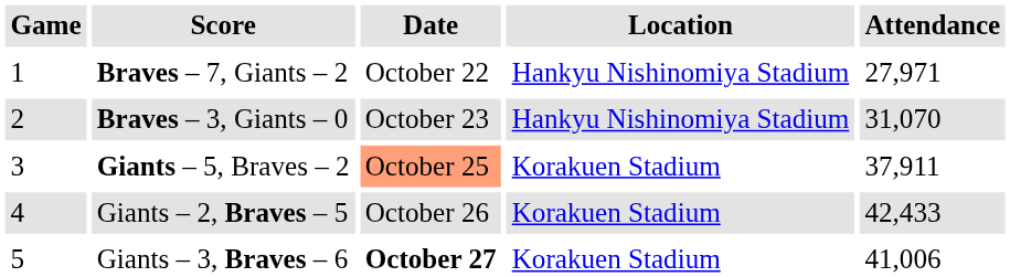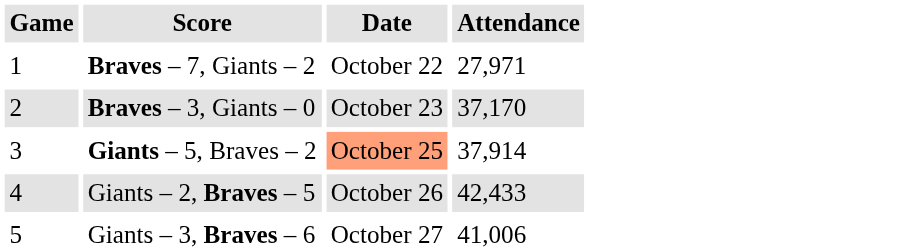- column: Location | Hankyu Nishinomiya Stadium | Hankyu Nishinomiya Stadium | Korakuen Stadium | Korakuen Stadium | Korakuen Stadium
Braves – 3, Giants – 0 | Attendance: 31,070 -> 37,170
Giants – 5, Braves – 2 | Attendance: 37,911 -> 37,914
Giants – 3, Braves – 6 | Date: bold -> normal
